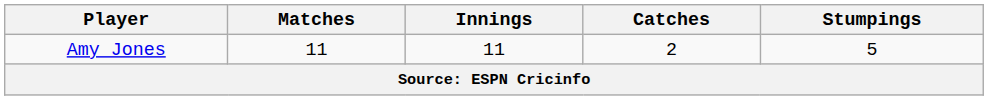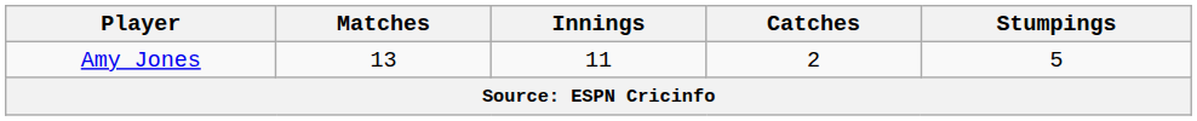Amy Jones | Matches: 11 -> 13
